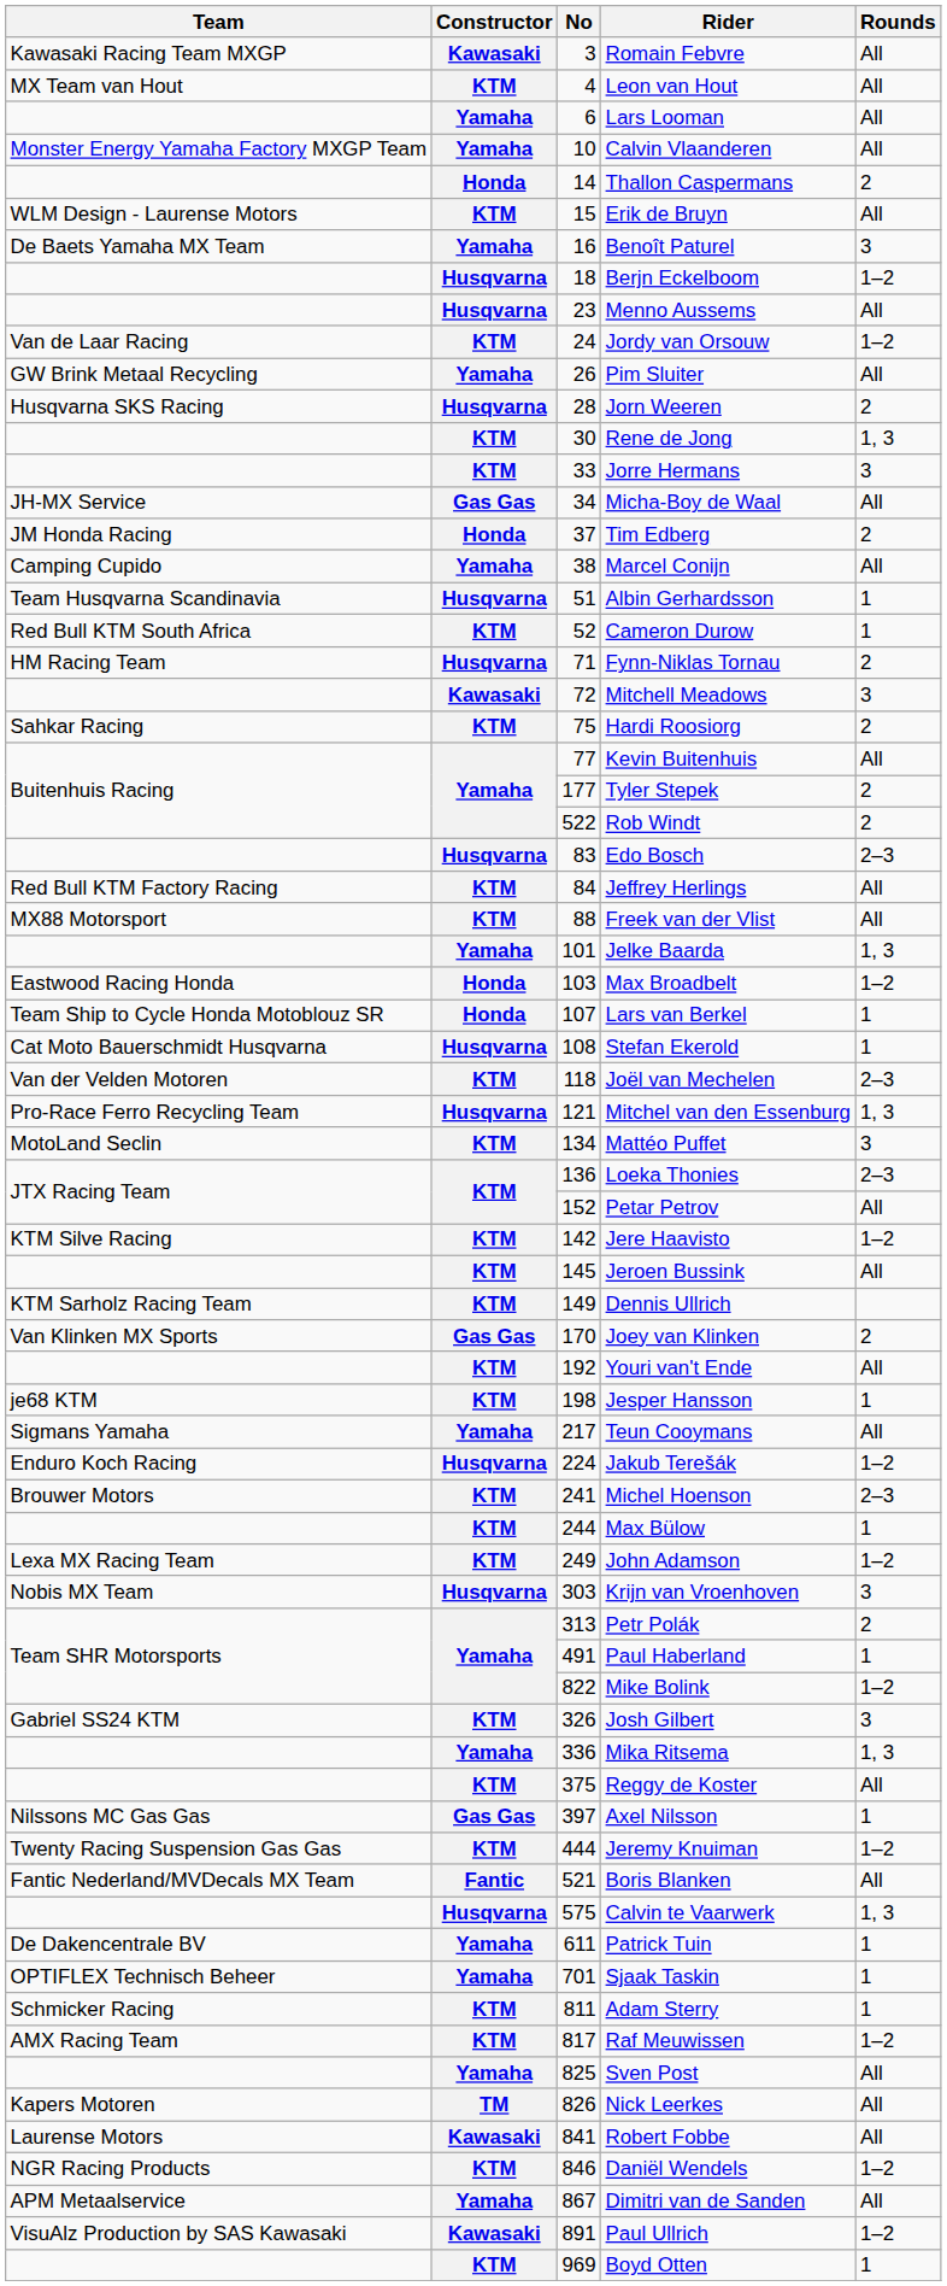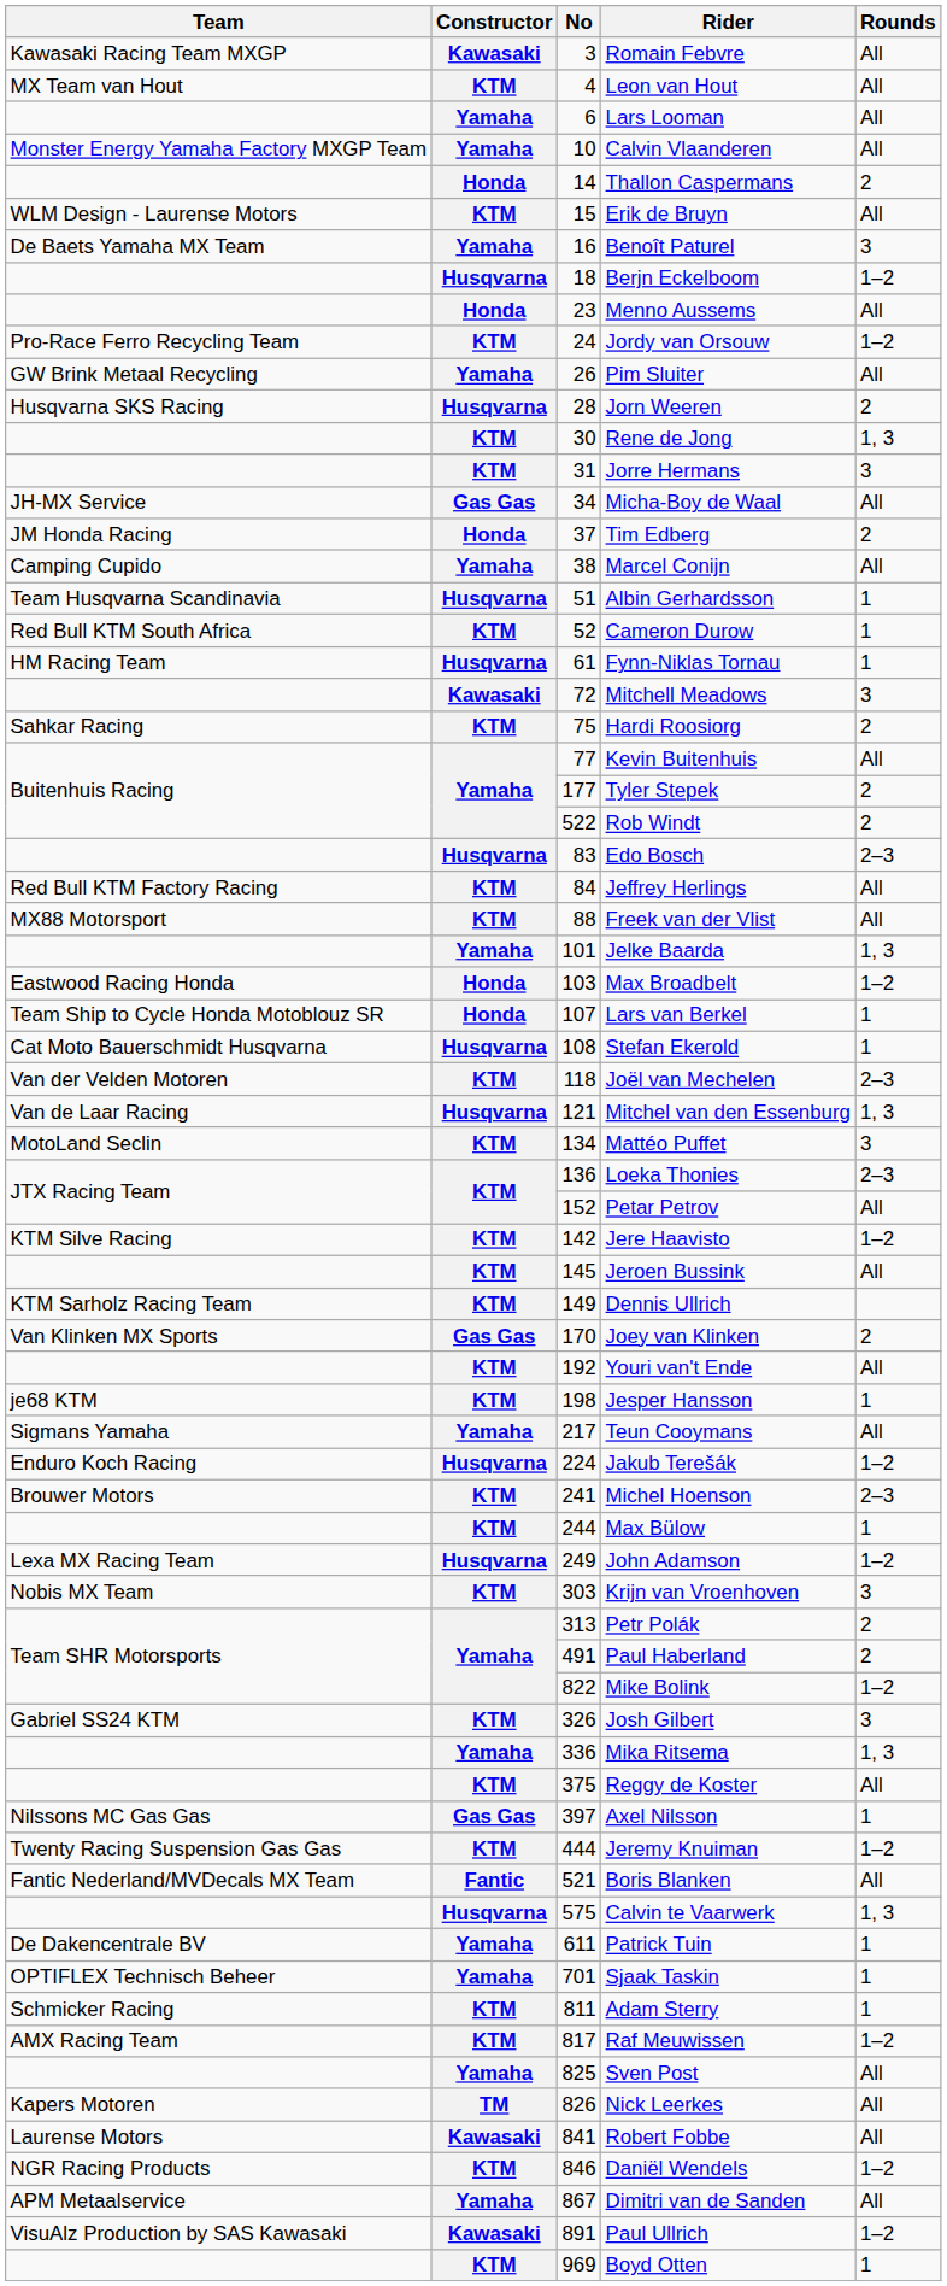Menno Aussems | Constructor: Husqvarna -> Honda
Jordy van Orsouw | Team: Van de Laar Racing -> Pro-Race Ferro Recycling Team
Jorre Hermans | No: 33 -> 31
Fynn-Niklas Tornau | No: 71 -> 61
Fynn-Niklas Tornau | Rounds: 2 -> 1
Mitchel van den Essenburg | Team: Pro-Race Ferro Recycling Team -> Van de Laar Racing
John Adamson | Constructor: KTM -> Husqvarna
Krijn van Vroenhoven | Constructor: Husqvarna -> KTM
Paul Haberland | Rounds: 1 -> 2
